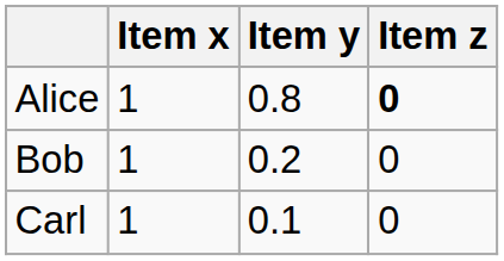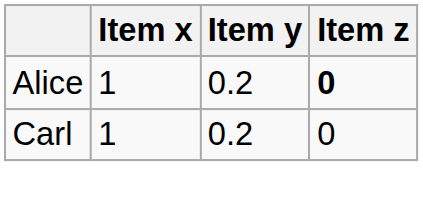Alice | Item y: 0.8 -> 0.2
- row: Bob | 1 | 0.2 | 0
Carl | Item y: 0.1 -> 0.2
